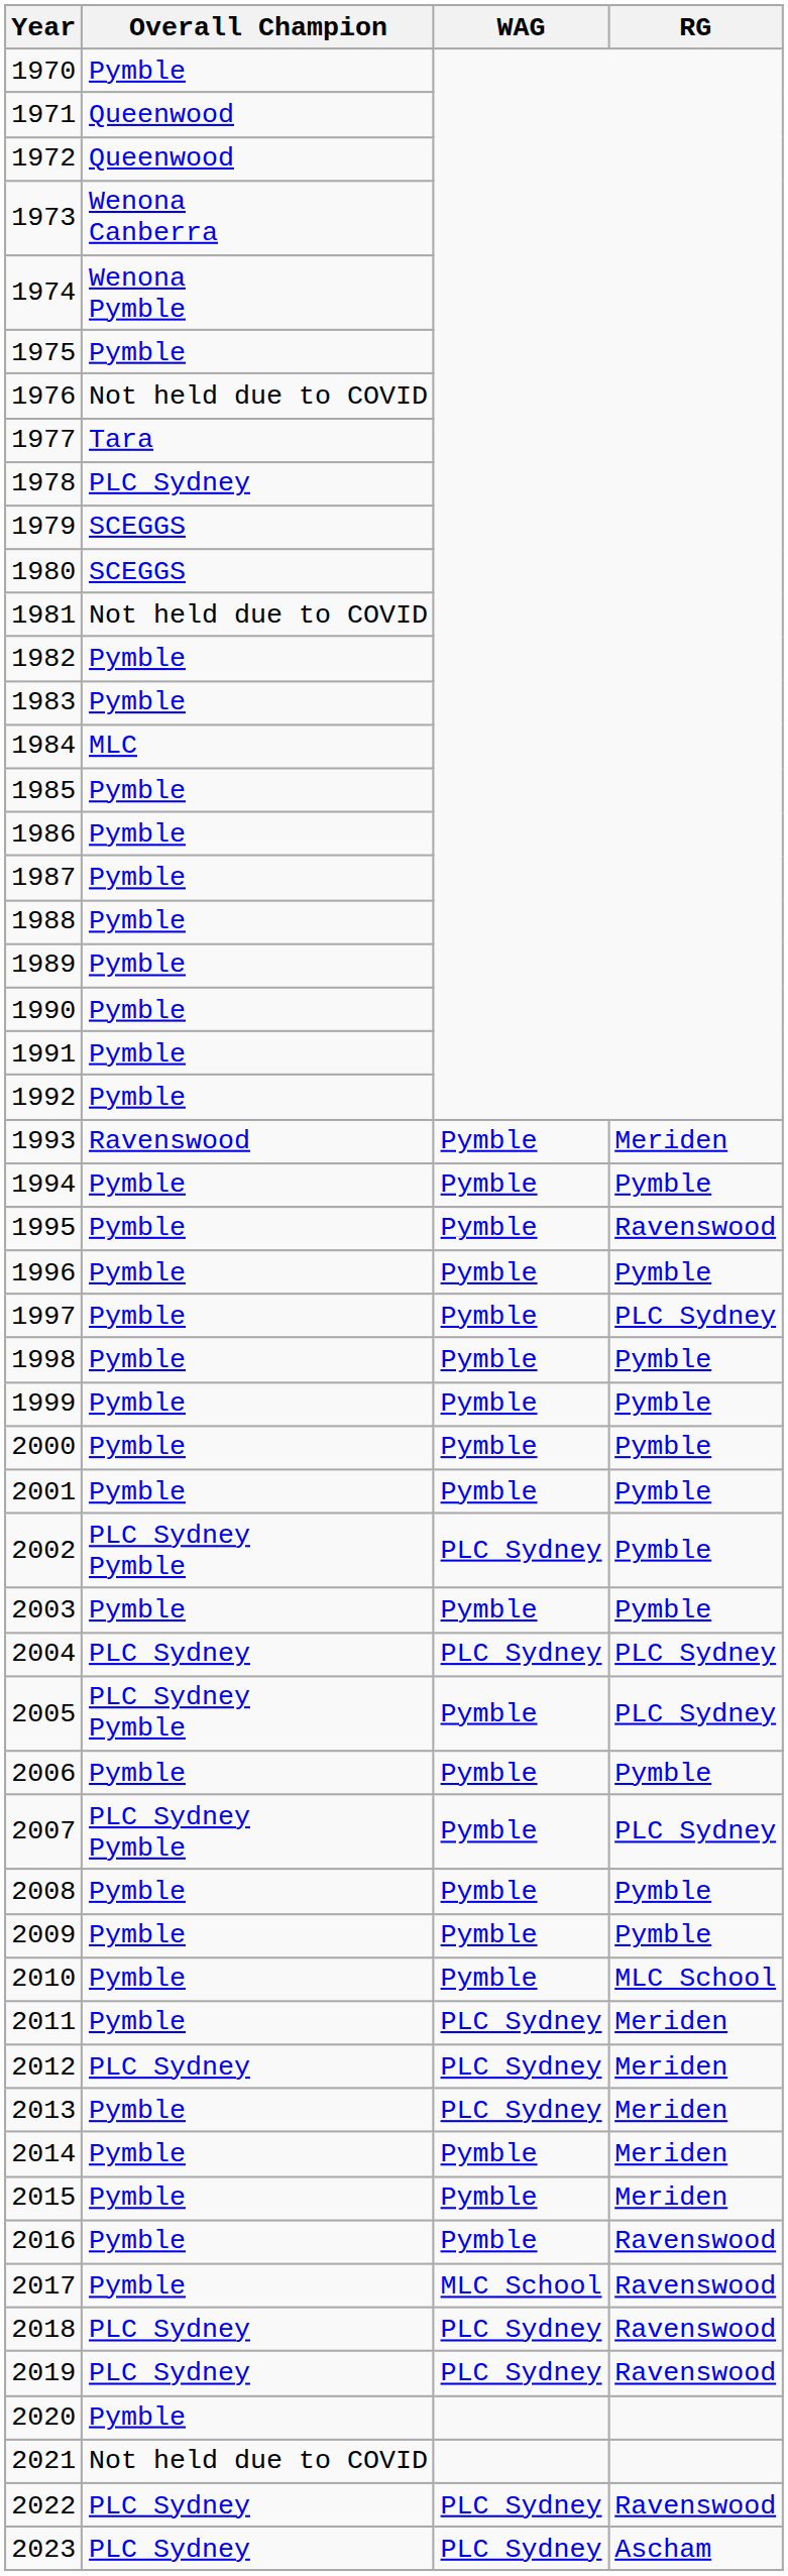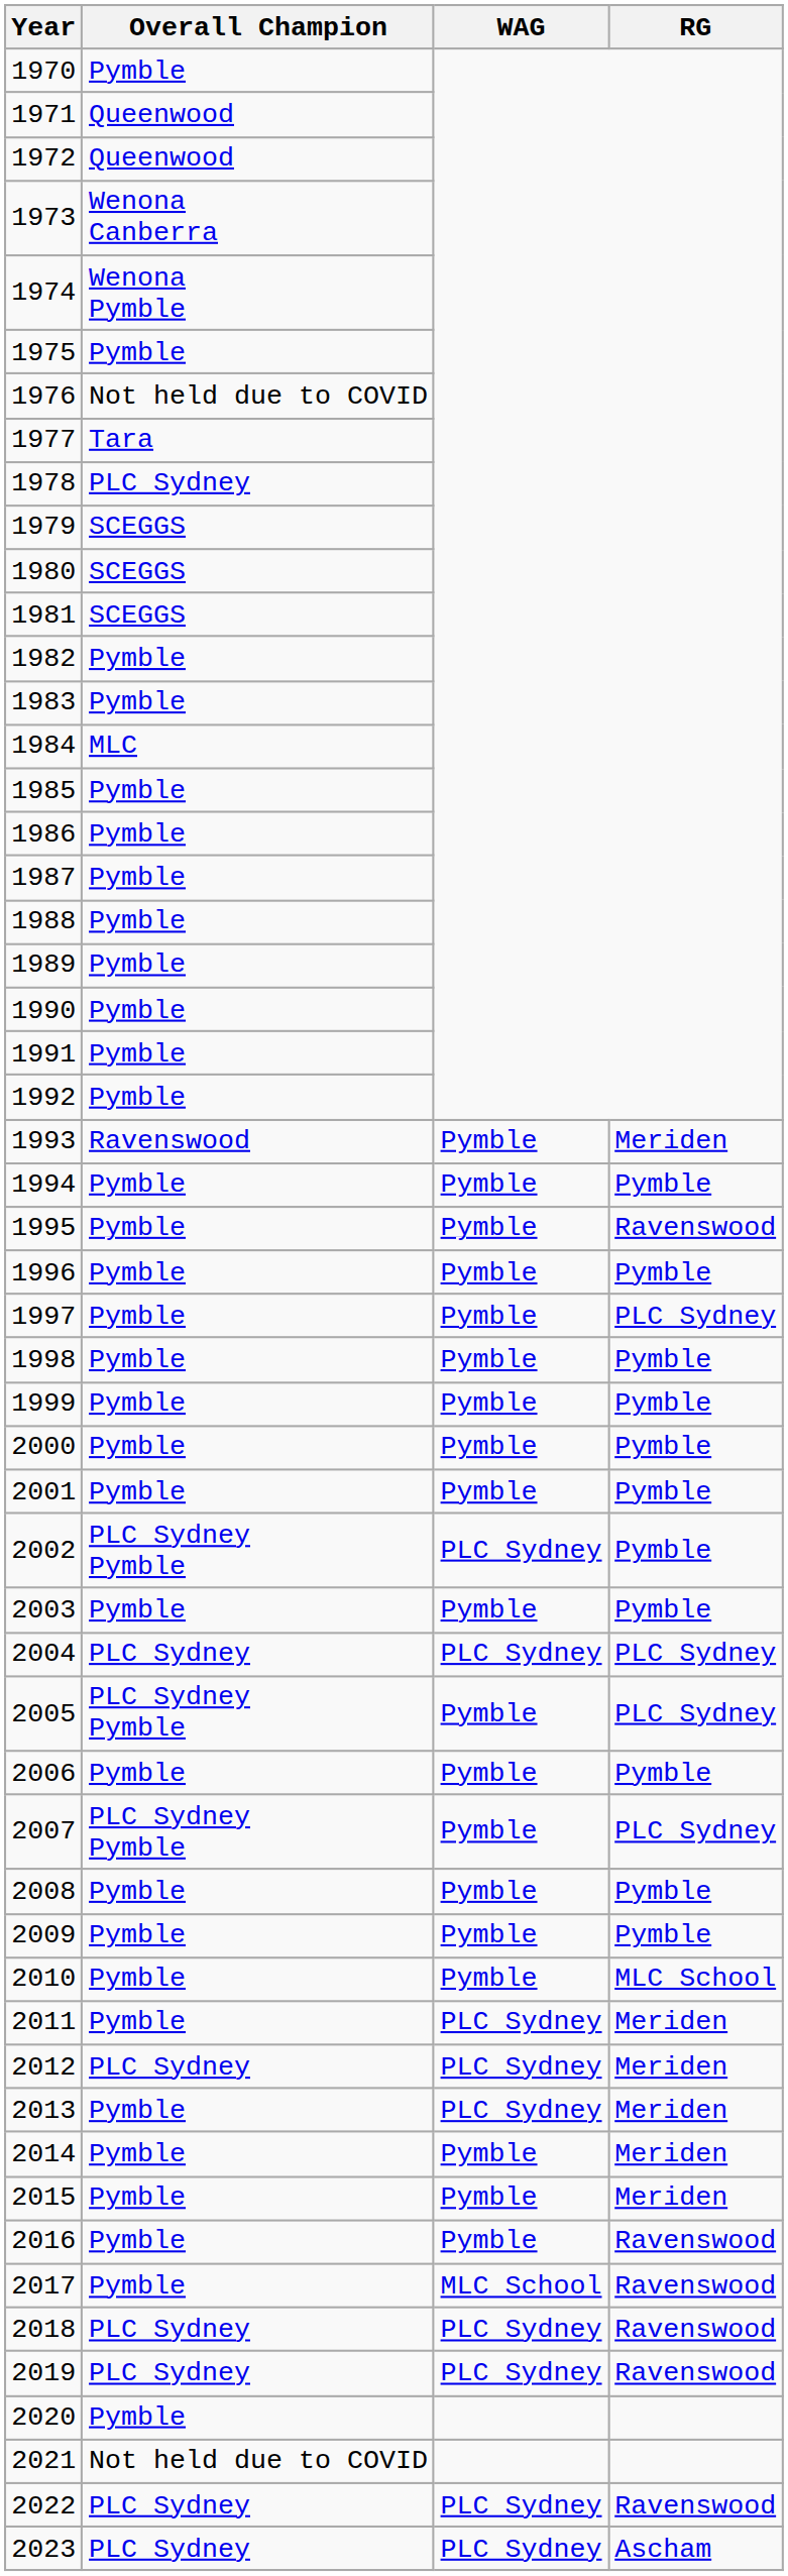1981 | Overall Champion: Not held due to COVID -> SCEGGS
